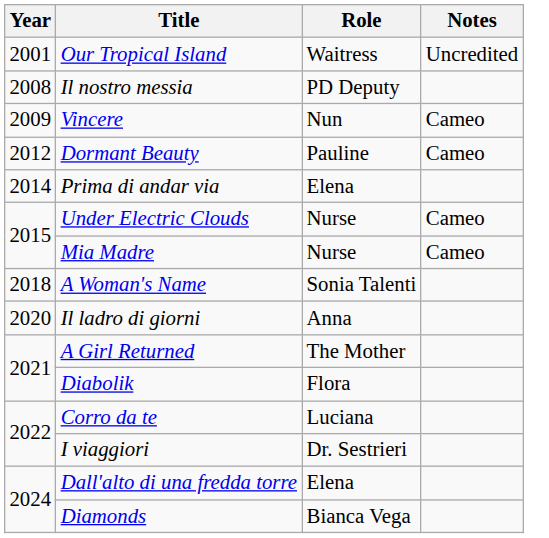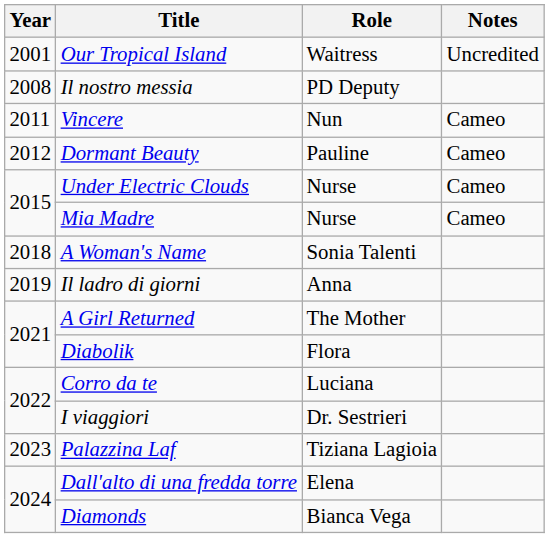Vincere | Year: 2009 -> 2011
- row: 2014 | Prima di andar via | Elena
Il ladro di giorni | Year: 2020 -> 2019
+ row: 2023 | Palazzina Laf | Tiziana Lagioia
